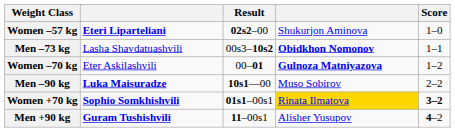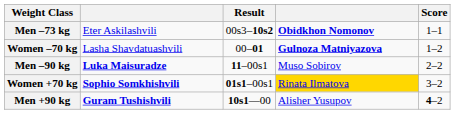- row: Women –57 kg | Eteri Liparteliani | 02s2–00 | Shukurjon Aminova | 1–0
Men –73 kg | column 2: Lasha Shavdatuashvili -> Eter Askilashvili
Women –70 kg | column 2: Eter Askilashvili -> Lasha Shavdatuashvili
Men –90 kg | Result: 10s1—00 -> 11–00s1
Women +70 kg | Score: bold -> normal
Men +90 kg | Result: 11–00s1 -> 10s1—00
